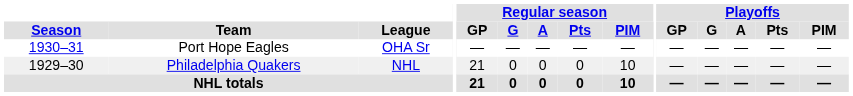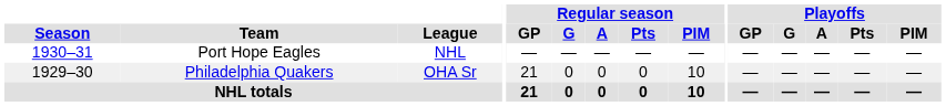Port Hope Eagles | League: OHA Sr -> NHL
Philadelphia Quakers | League: NHL -> OHA Sr
